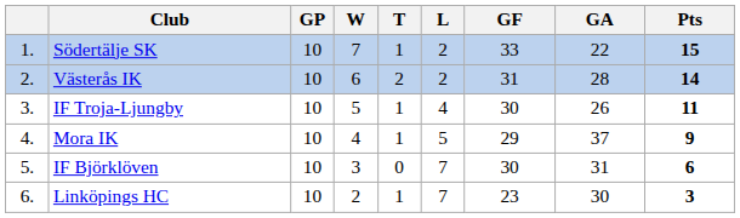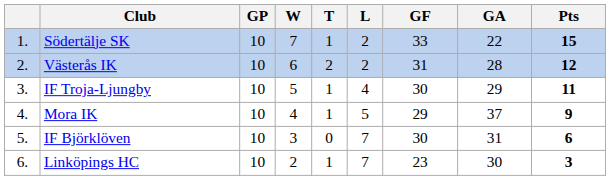Västerås IK | Pts: 14 -> 12
IF Troja-Ljungby | GA: 26 -> 29
